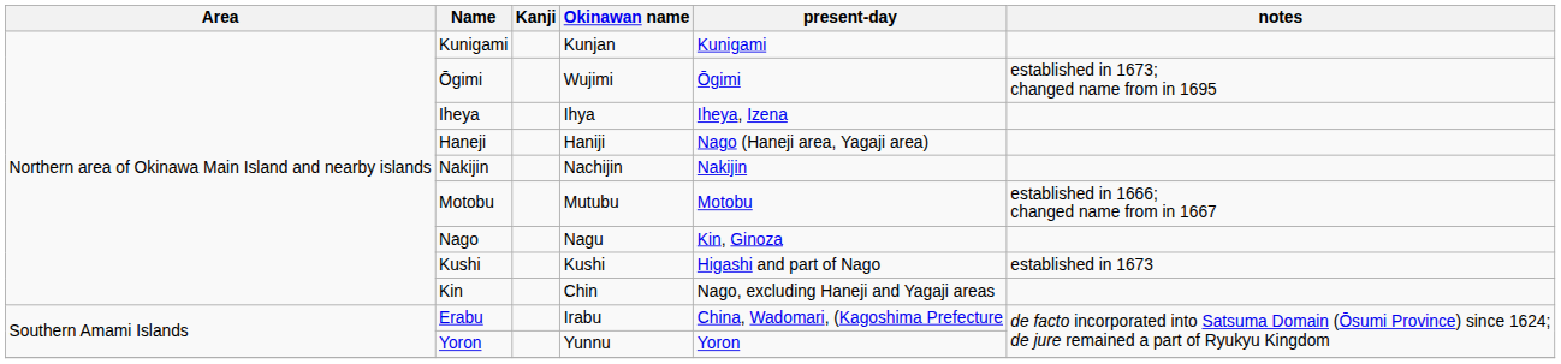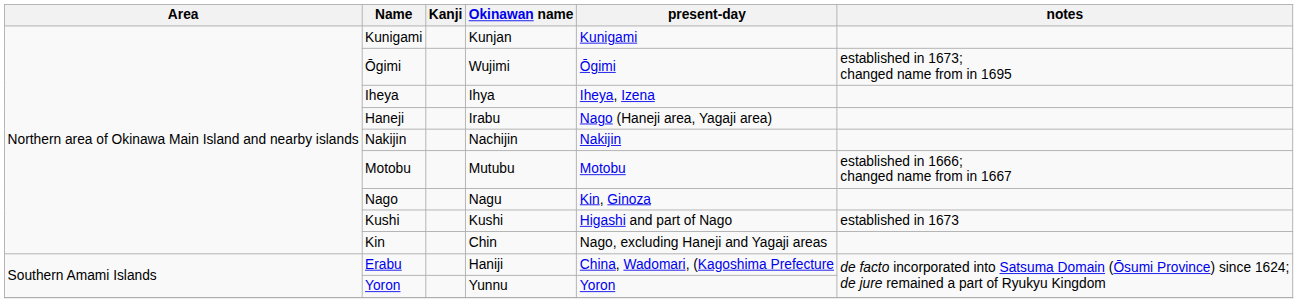Haneji | Okinawan name: Haniji -> Irabu
Erabu | Okinawan name: Irabu -> Haniji
